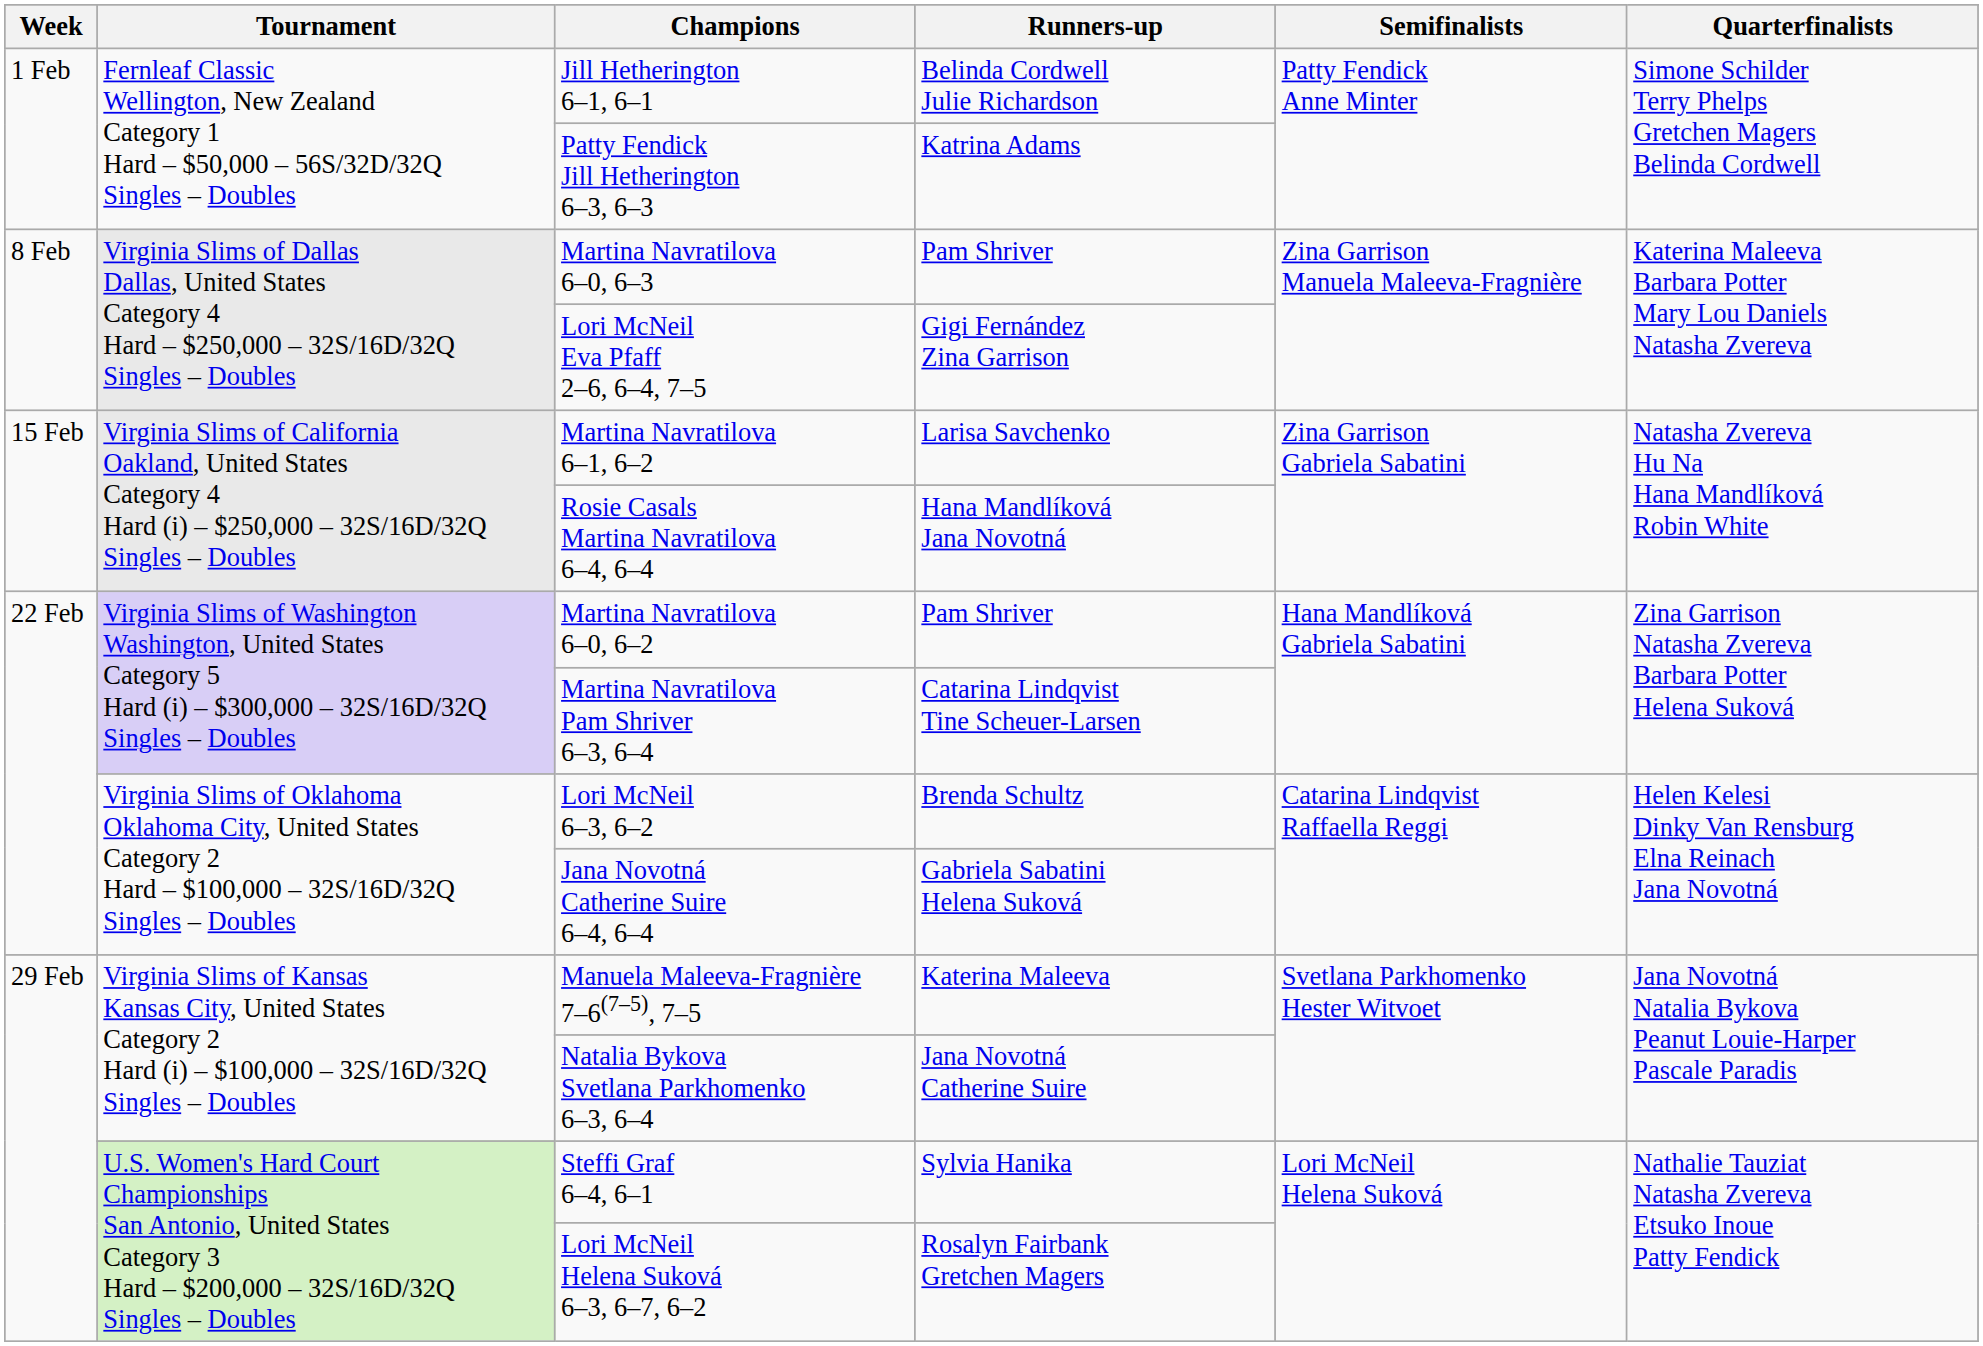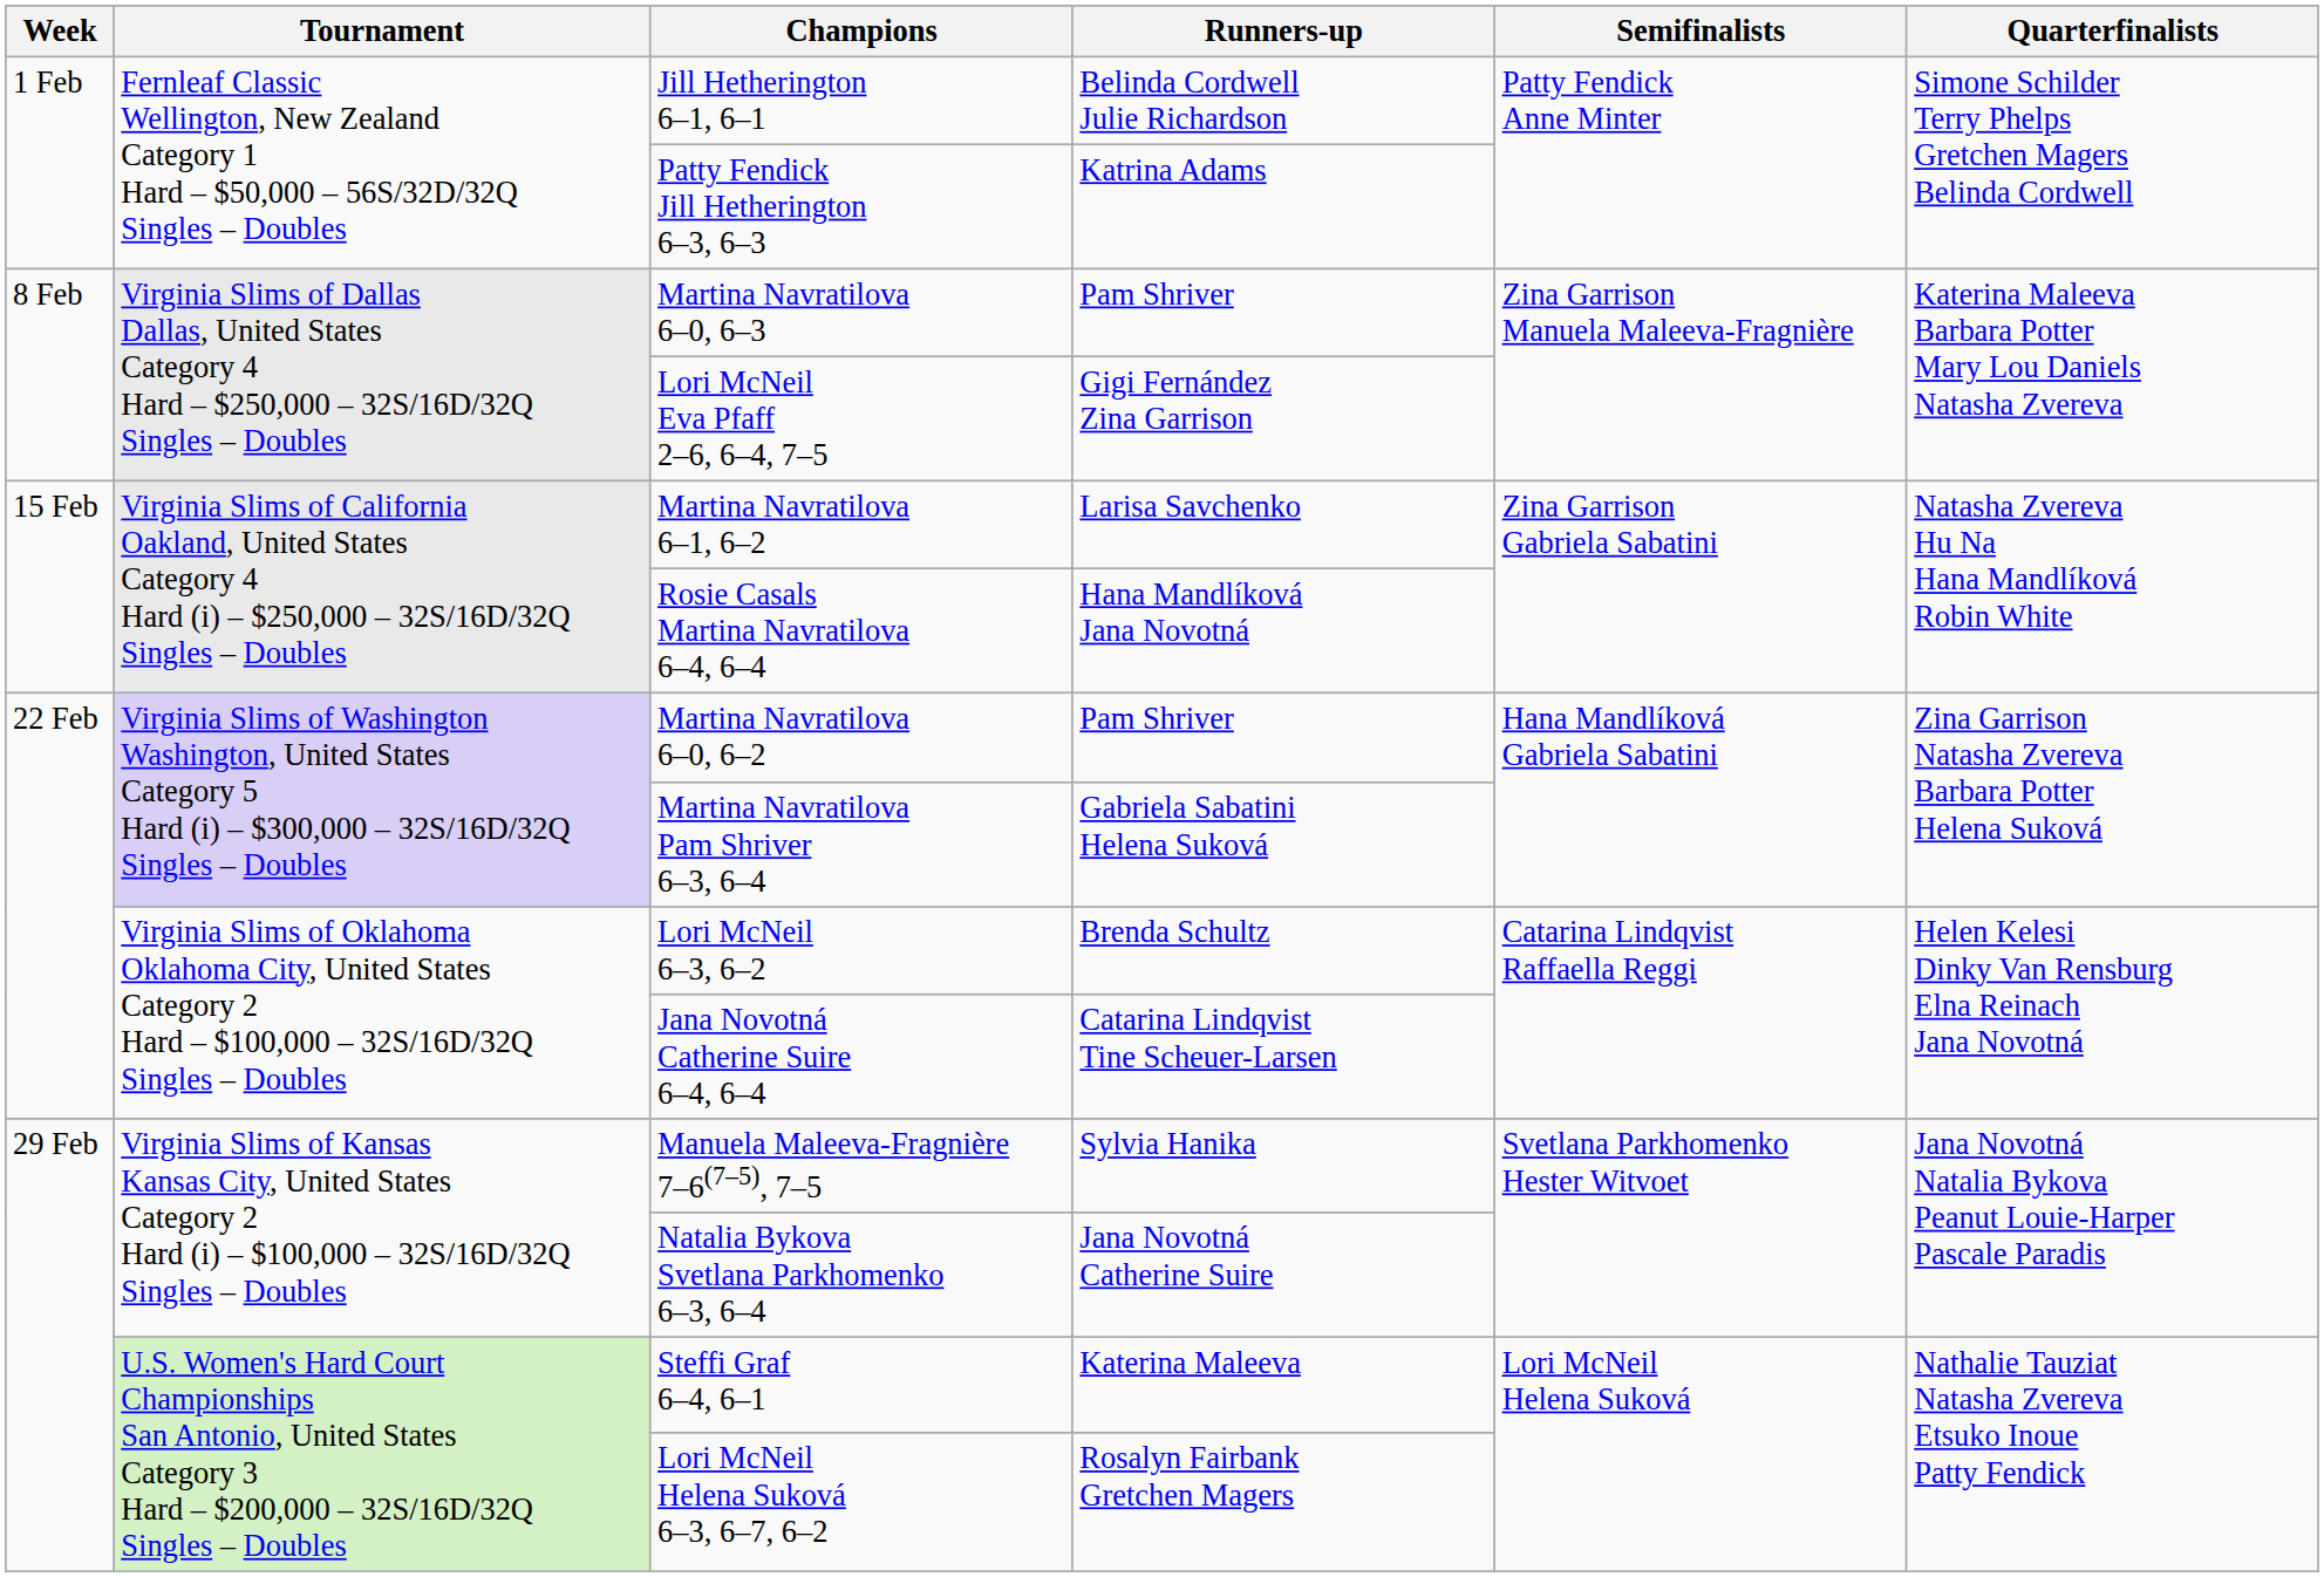Martina Navratilova Pam Shriver 6–3, 6–4 | Runners-up: Catarina Lindqvist Tine Scheuer-Larsen -> Gabriela Sabatini Helena Suková
Jana Novotná Catherine Suire 6–4, 6–4 | Runners-up: Gabriela Sabatini Helena Suková -> Catarina Lindqvist Tine Scheuer-Larsen
Manuela Maleeva-Fragnière 7–6(7–5), 7–5 | Runners-up: Katerina Maleeva -> Sylvia Hanika
Steffi Graf 6–4, 6–1 | Runners-up: Sylvia Hanika -> Katerina Maleeva
